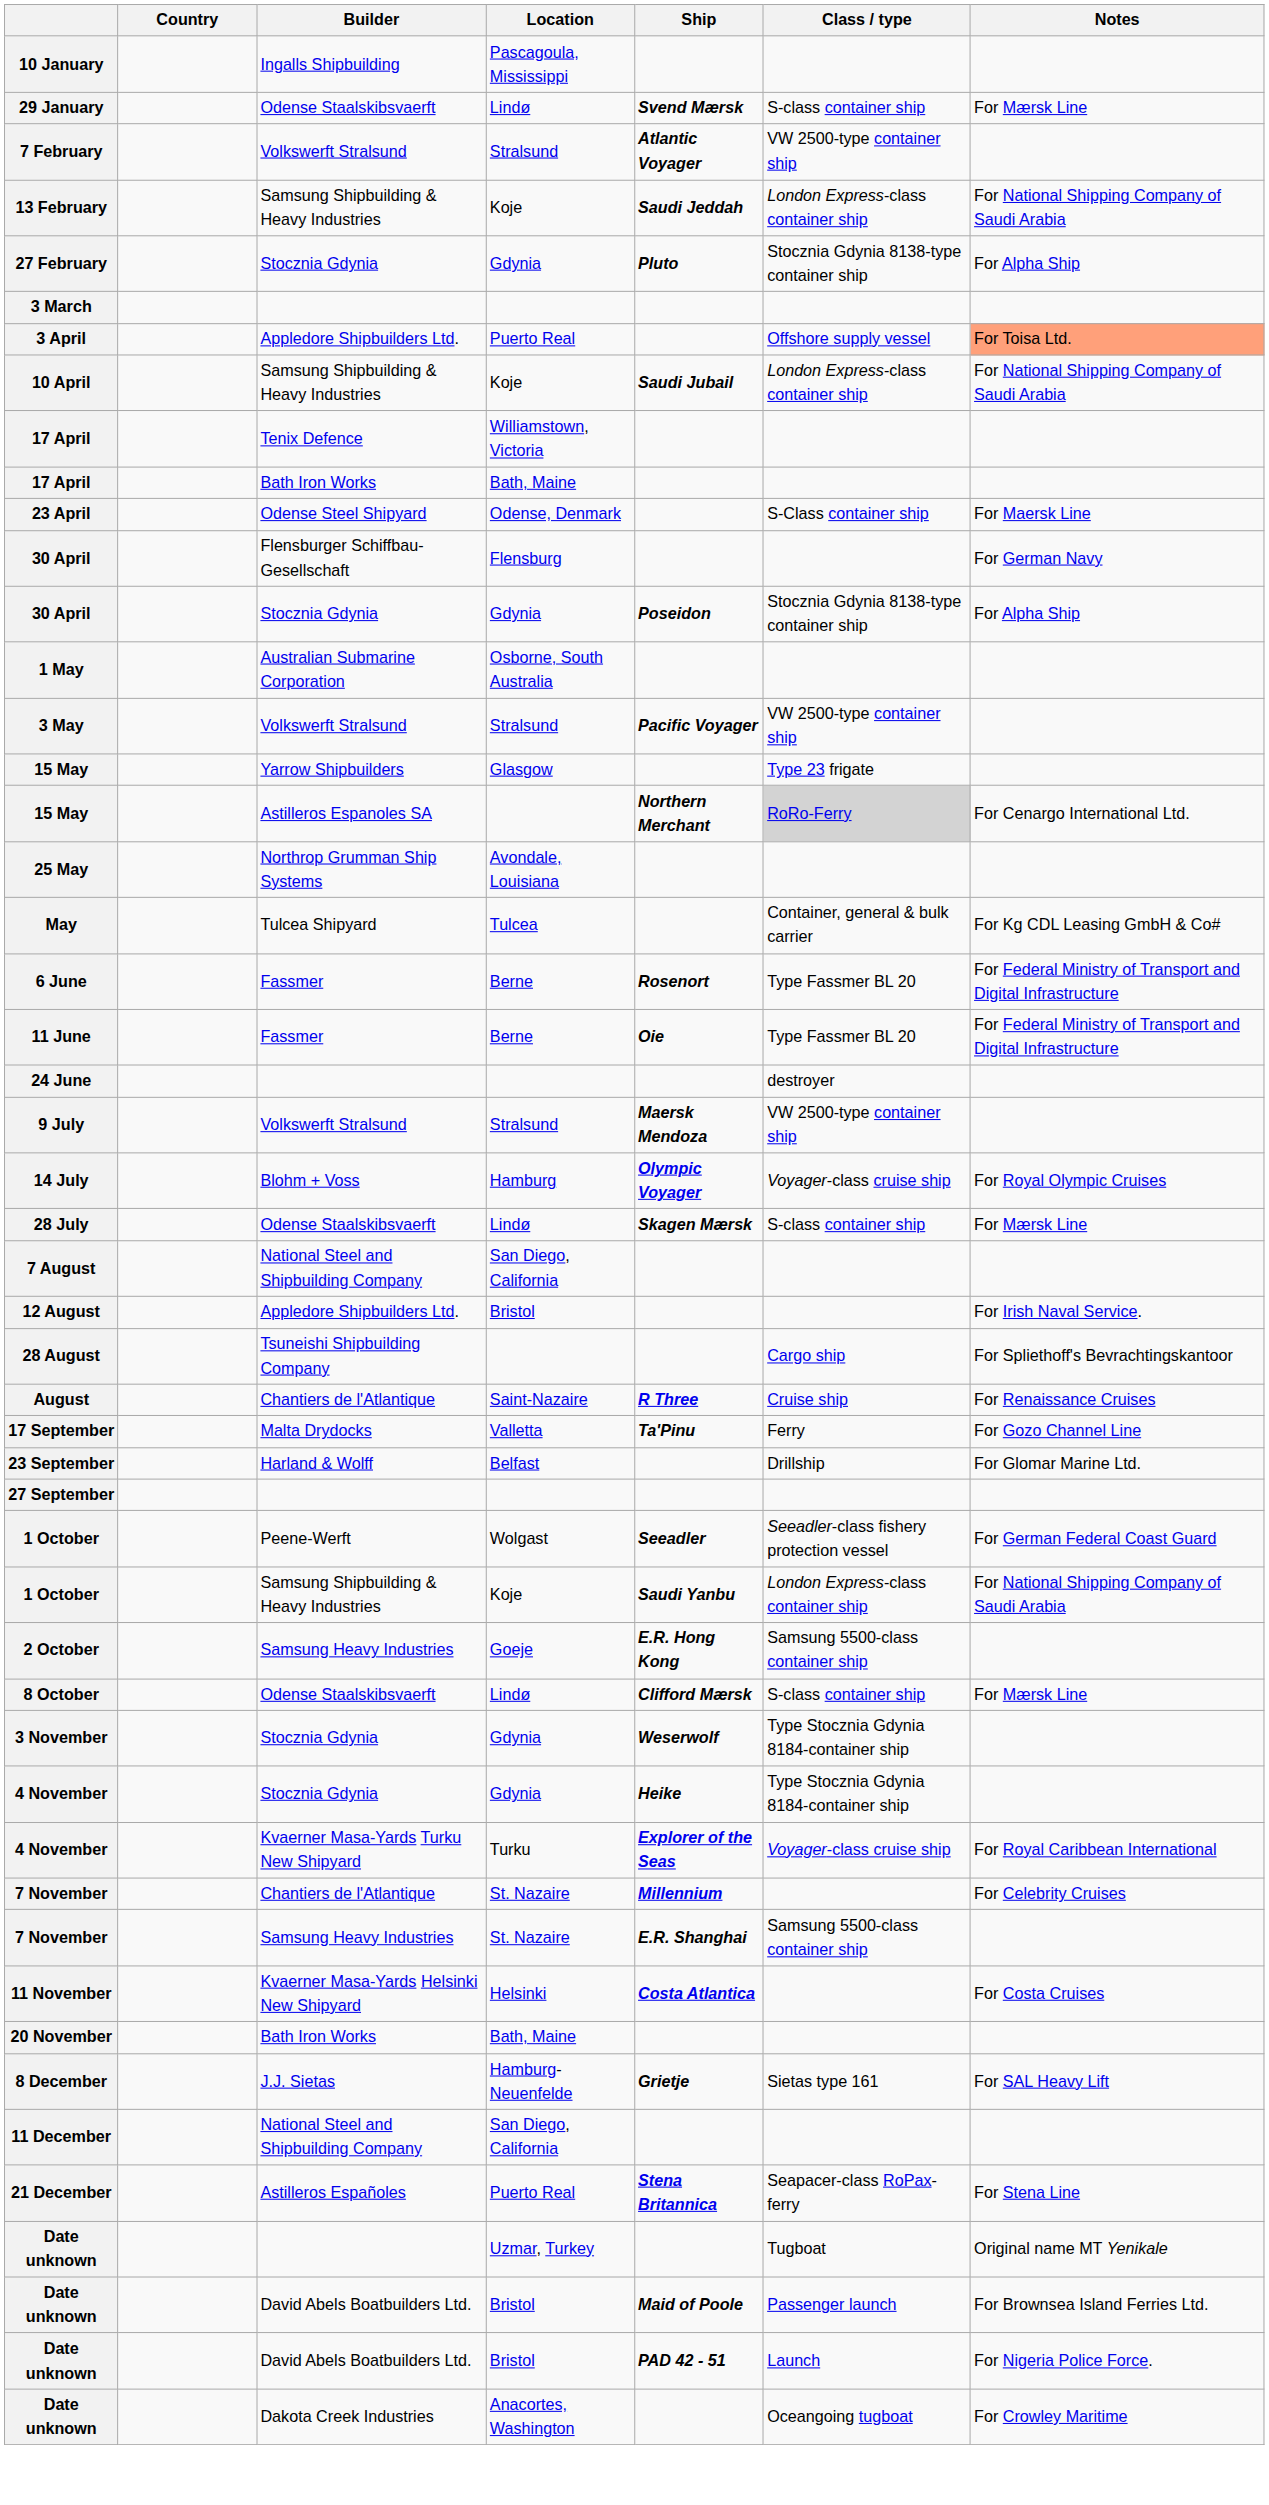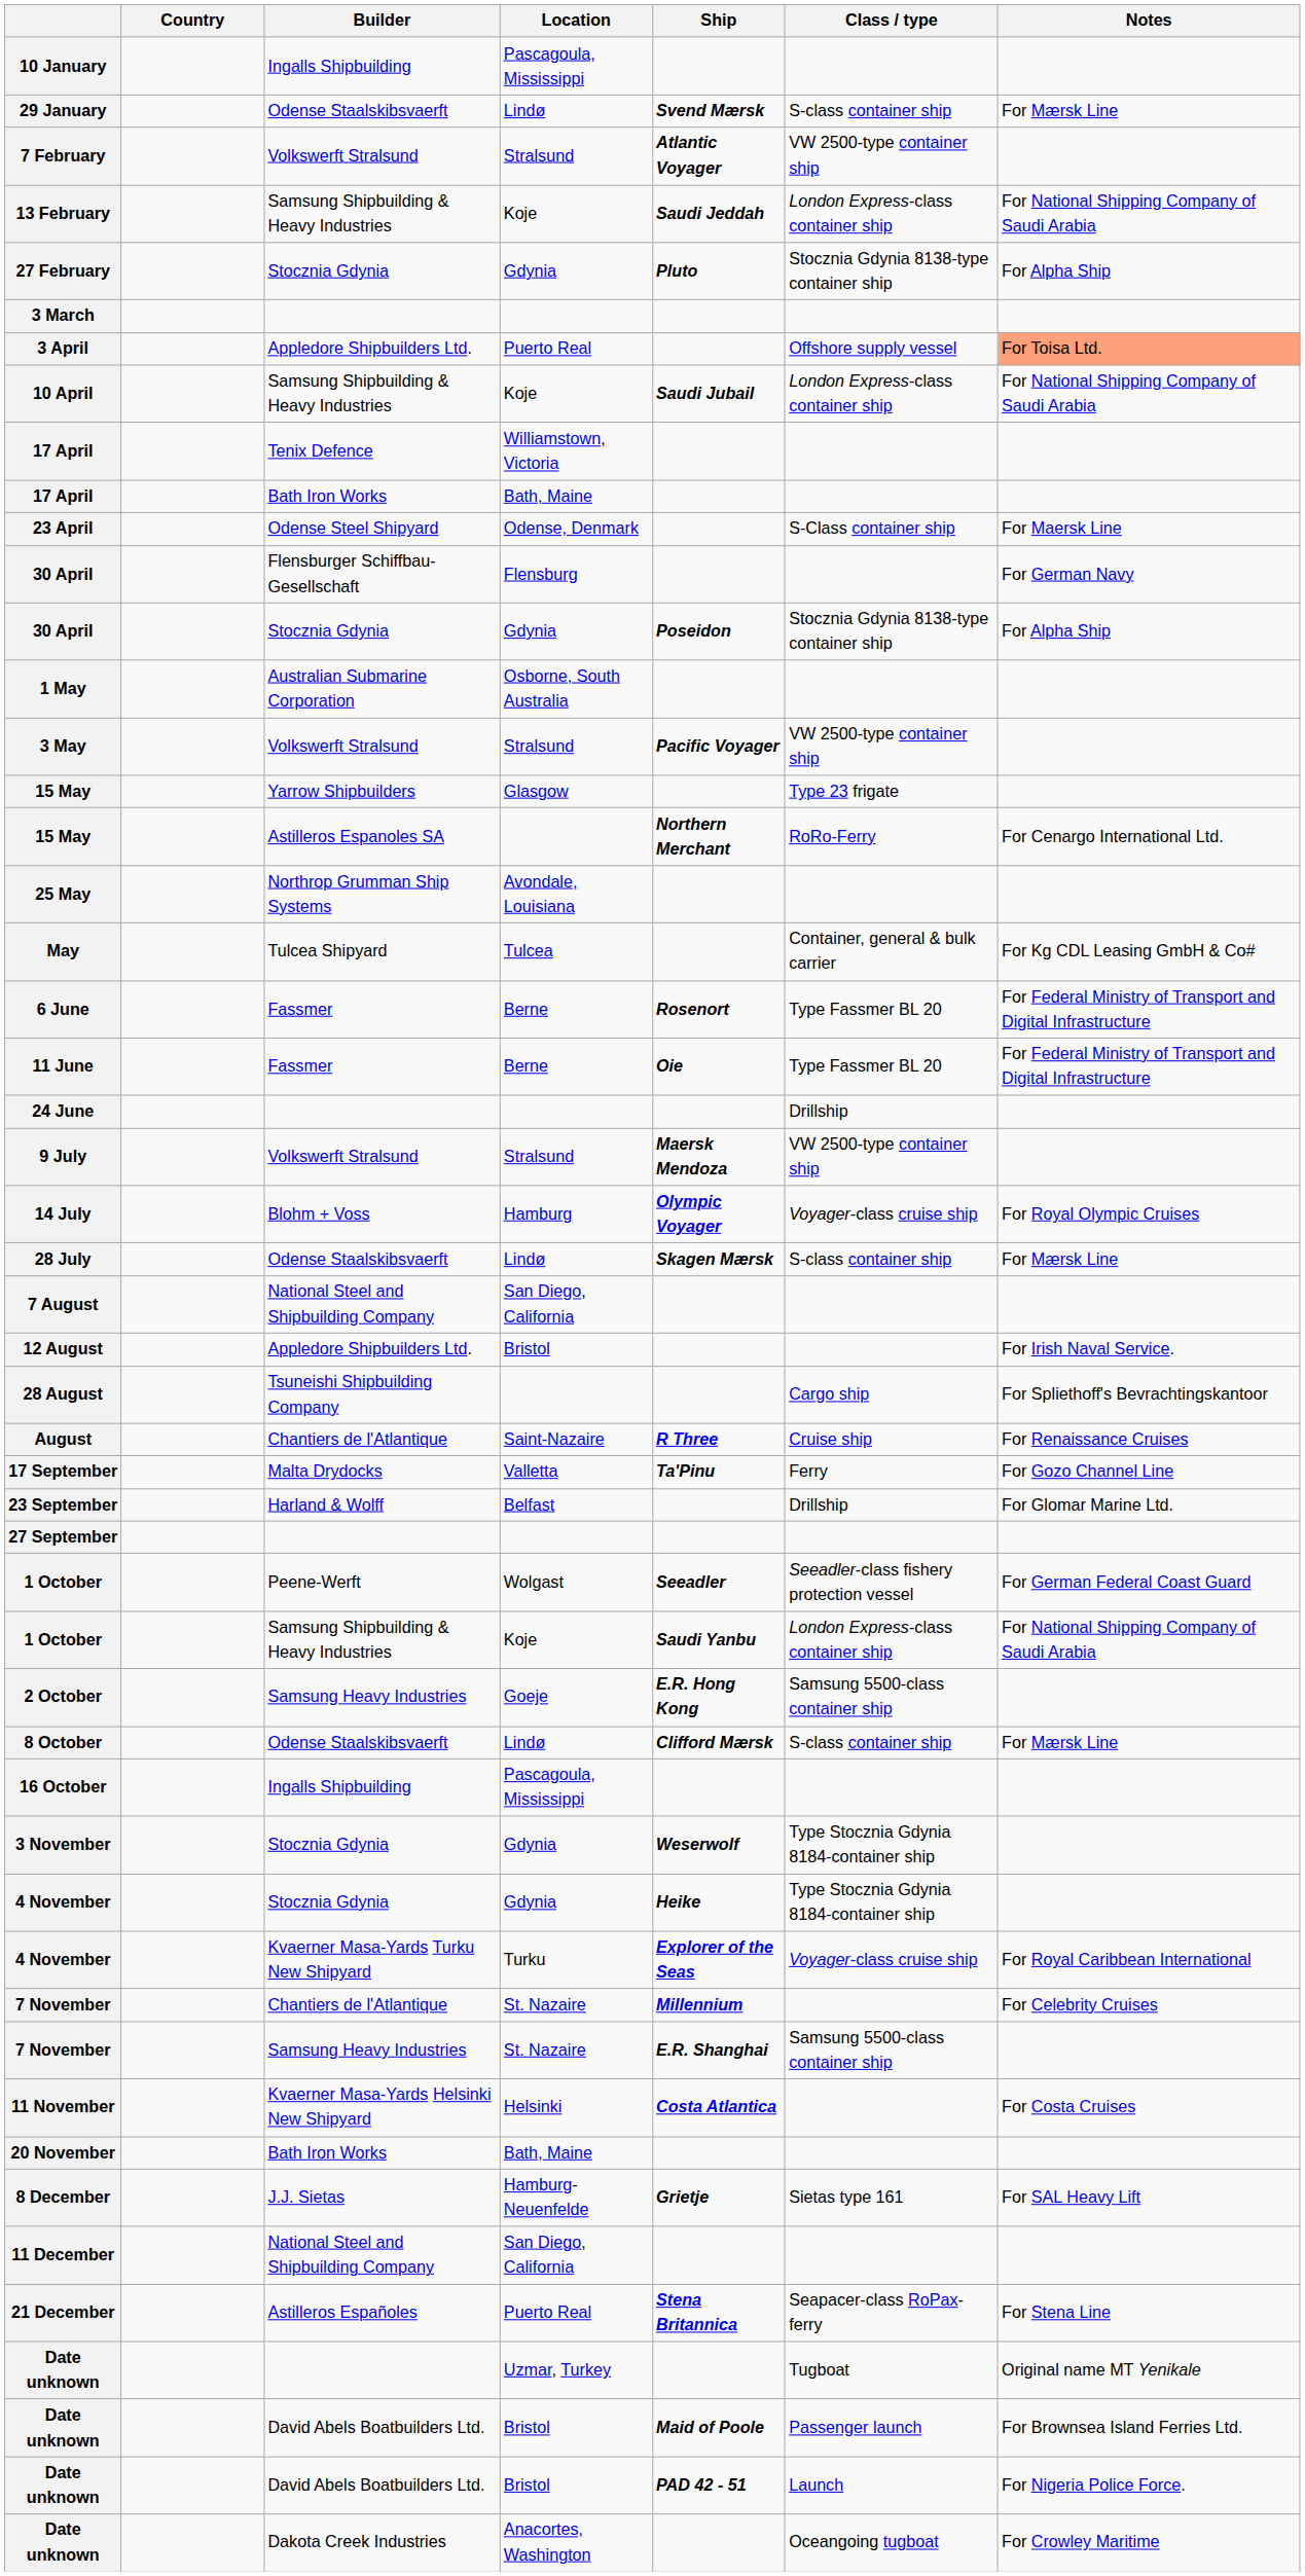15 May / Astilleros Espanoles SA | Class / type: lightgrey background -> no background
24 June | Class / type: destroyer -> Drillship
+ row: 16 October | Ingalls Shipbuilding | Pascagoula, Mississippi
